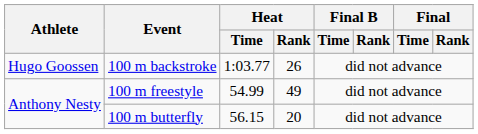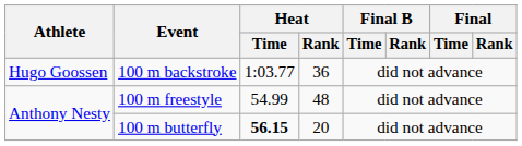100 m backstroke | Heat / Rank: 26 -> 36
100 m freestyle | Heat / Rank: 49 -> 48
100 m butterfly | Heat / Time: normal -> bold
